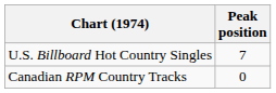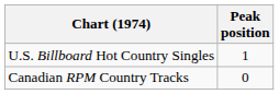U.S. Billboard Hot Country Singles | Peak position: 7 -> 1
